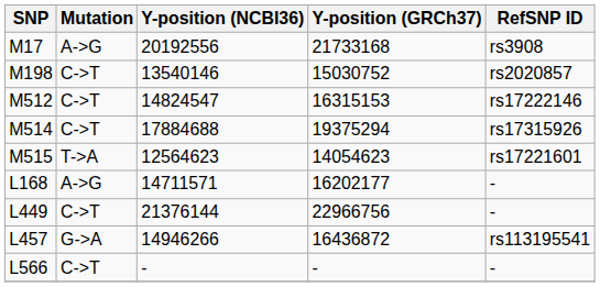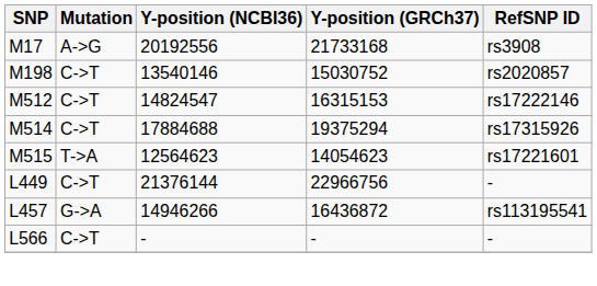- row: L168 | A->G | 14711571 | 16202177 | -
